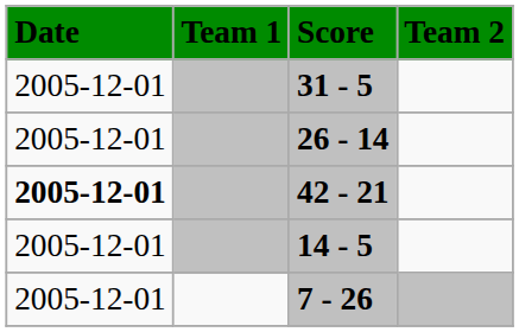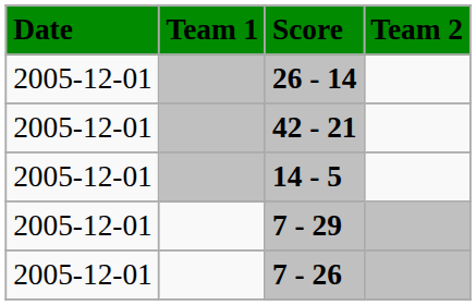- row: 2005-12-01 | 31 - 5
42 - 21 | Date: bold -> normal
+ row: 2005-12-01 | 7 - 29
